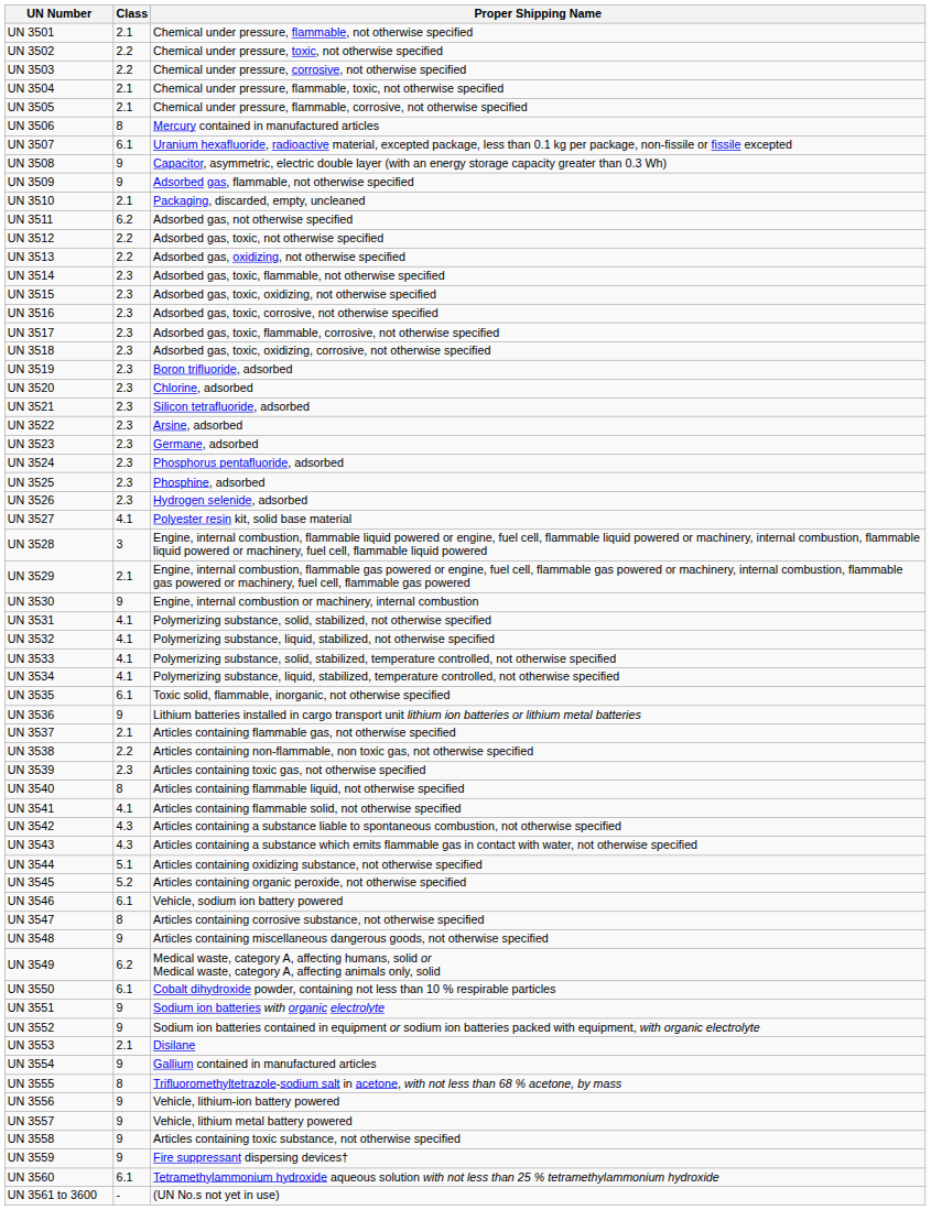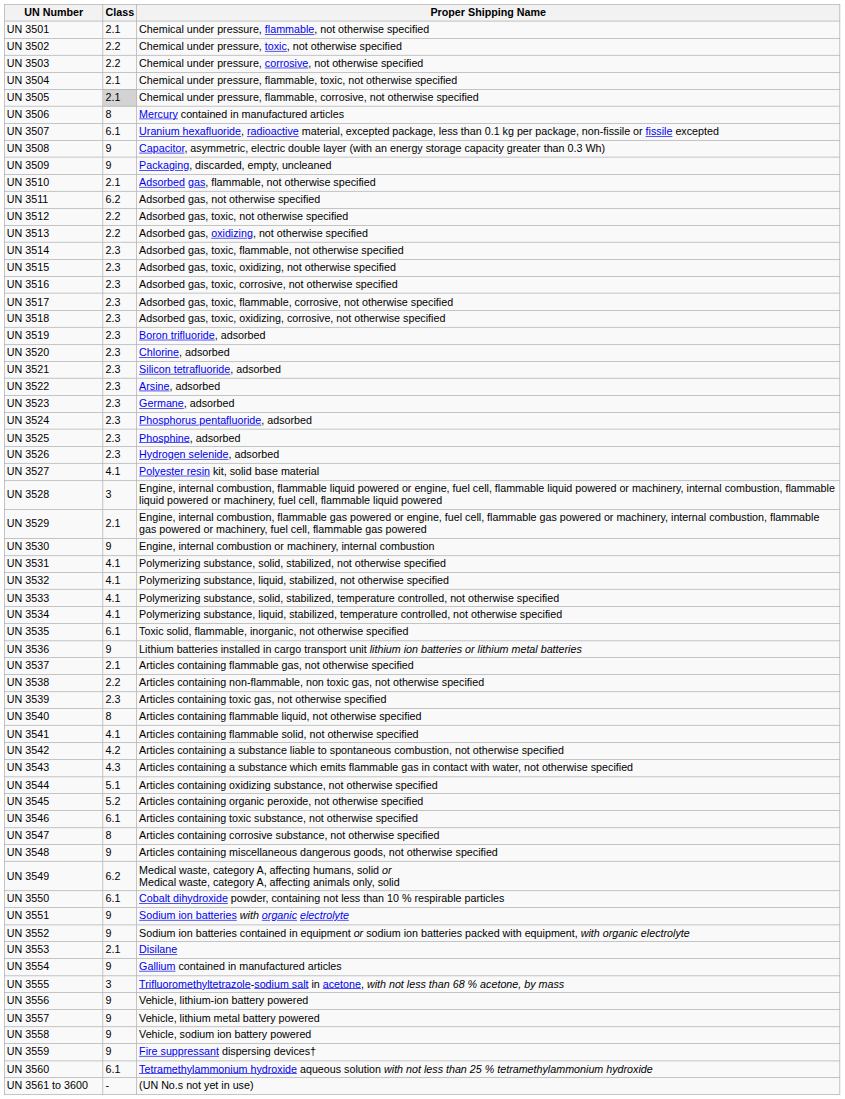UN 3505 | Class: no background -> lightgrey background
UN 3509 | Proper Shipping Name: Adsorbed gas, flammable, not otherwise specified -> Packaging, discarded, empty, uncleaned
UN 3510 | Proper Shipping Name: Packaging, discarded, empty, uncleaned -> Adsorbed gas, flammable, not otherwise specified
UN 3542 | Class: 4.3 -> 4.2
UN 3546 | Proper Shipping Name: Vehicle, sodium ion battery powered -> Articles containing toxic substance, not otherwise specified
UN 3555 | Class: 8 -> 3
UN 3558 | Proper Shipping Name: Articles containing toxic substance, not otherwise specified -> Vehicle, sodium ion battery powered
